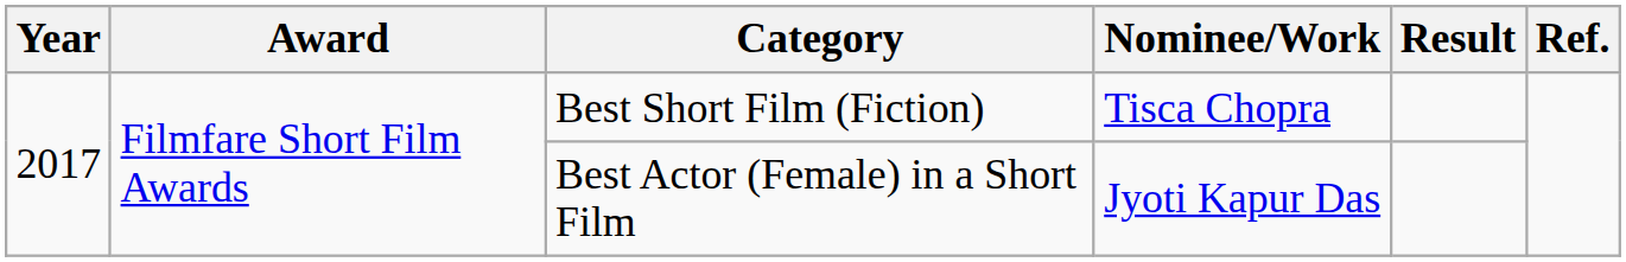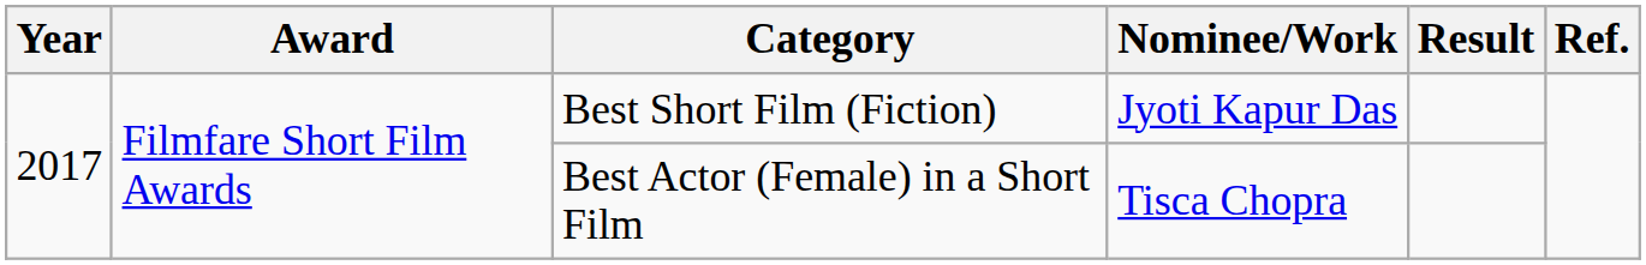Best Short Film (Fiction) | Nominee/Work: Tisca Chopra -> Jyoti Kapur Das
Best Actor (Female) in a Short Film | Nominee/Work: Jyoti Kapur Das -> Tisca Chopra
